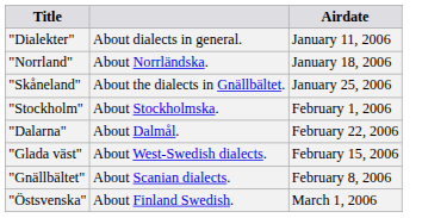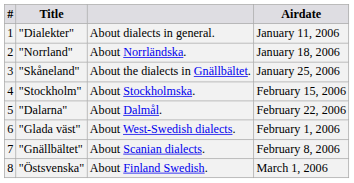+ column: # | 1 | 2 | 3 | 4 | 5 | 6 | 7 | 8
"Stockholm" | Airdate: February 1, 2006 -> February 15, 2006
"Glada väst" | Airdate: February 15, 2006 -> February 1, 2006
